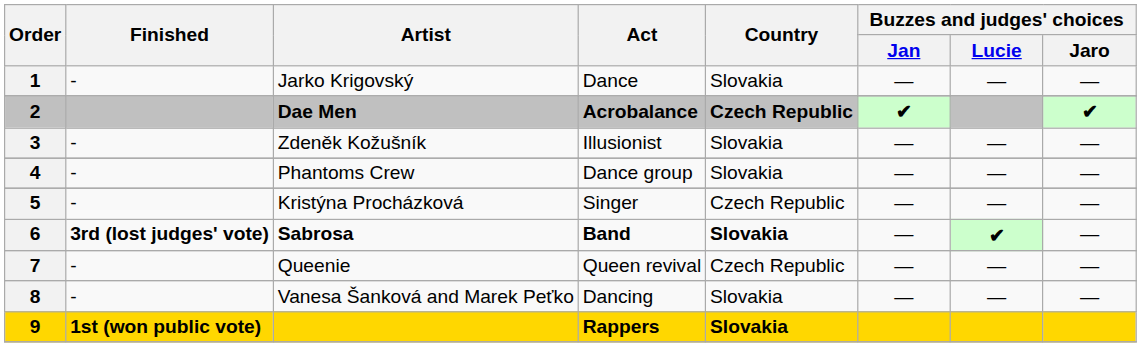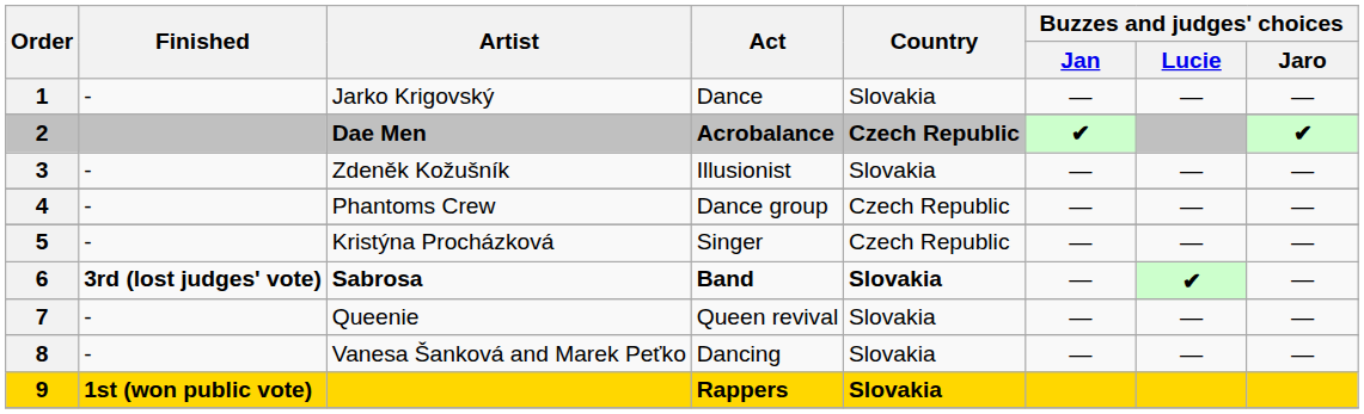4 | Country: Slovakia -> Czech Republic
7 | Country: Czech Republic -> Slovakia
